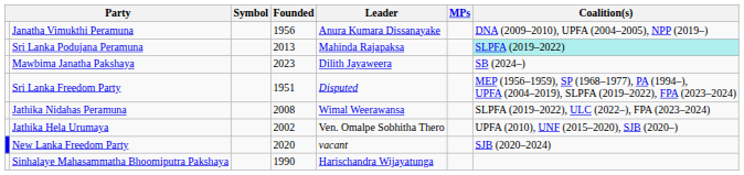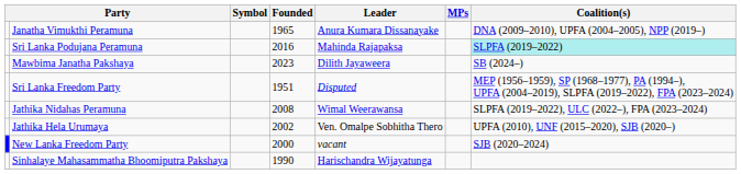Janatha Vimukthi Peramuna | Founded: 1956 -> 1965
Sri Lanka Podujana Peramuna | Founded: 2013 -> 2016
New Lanka Freedom Party | Founded: 2020 -> 2000
